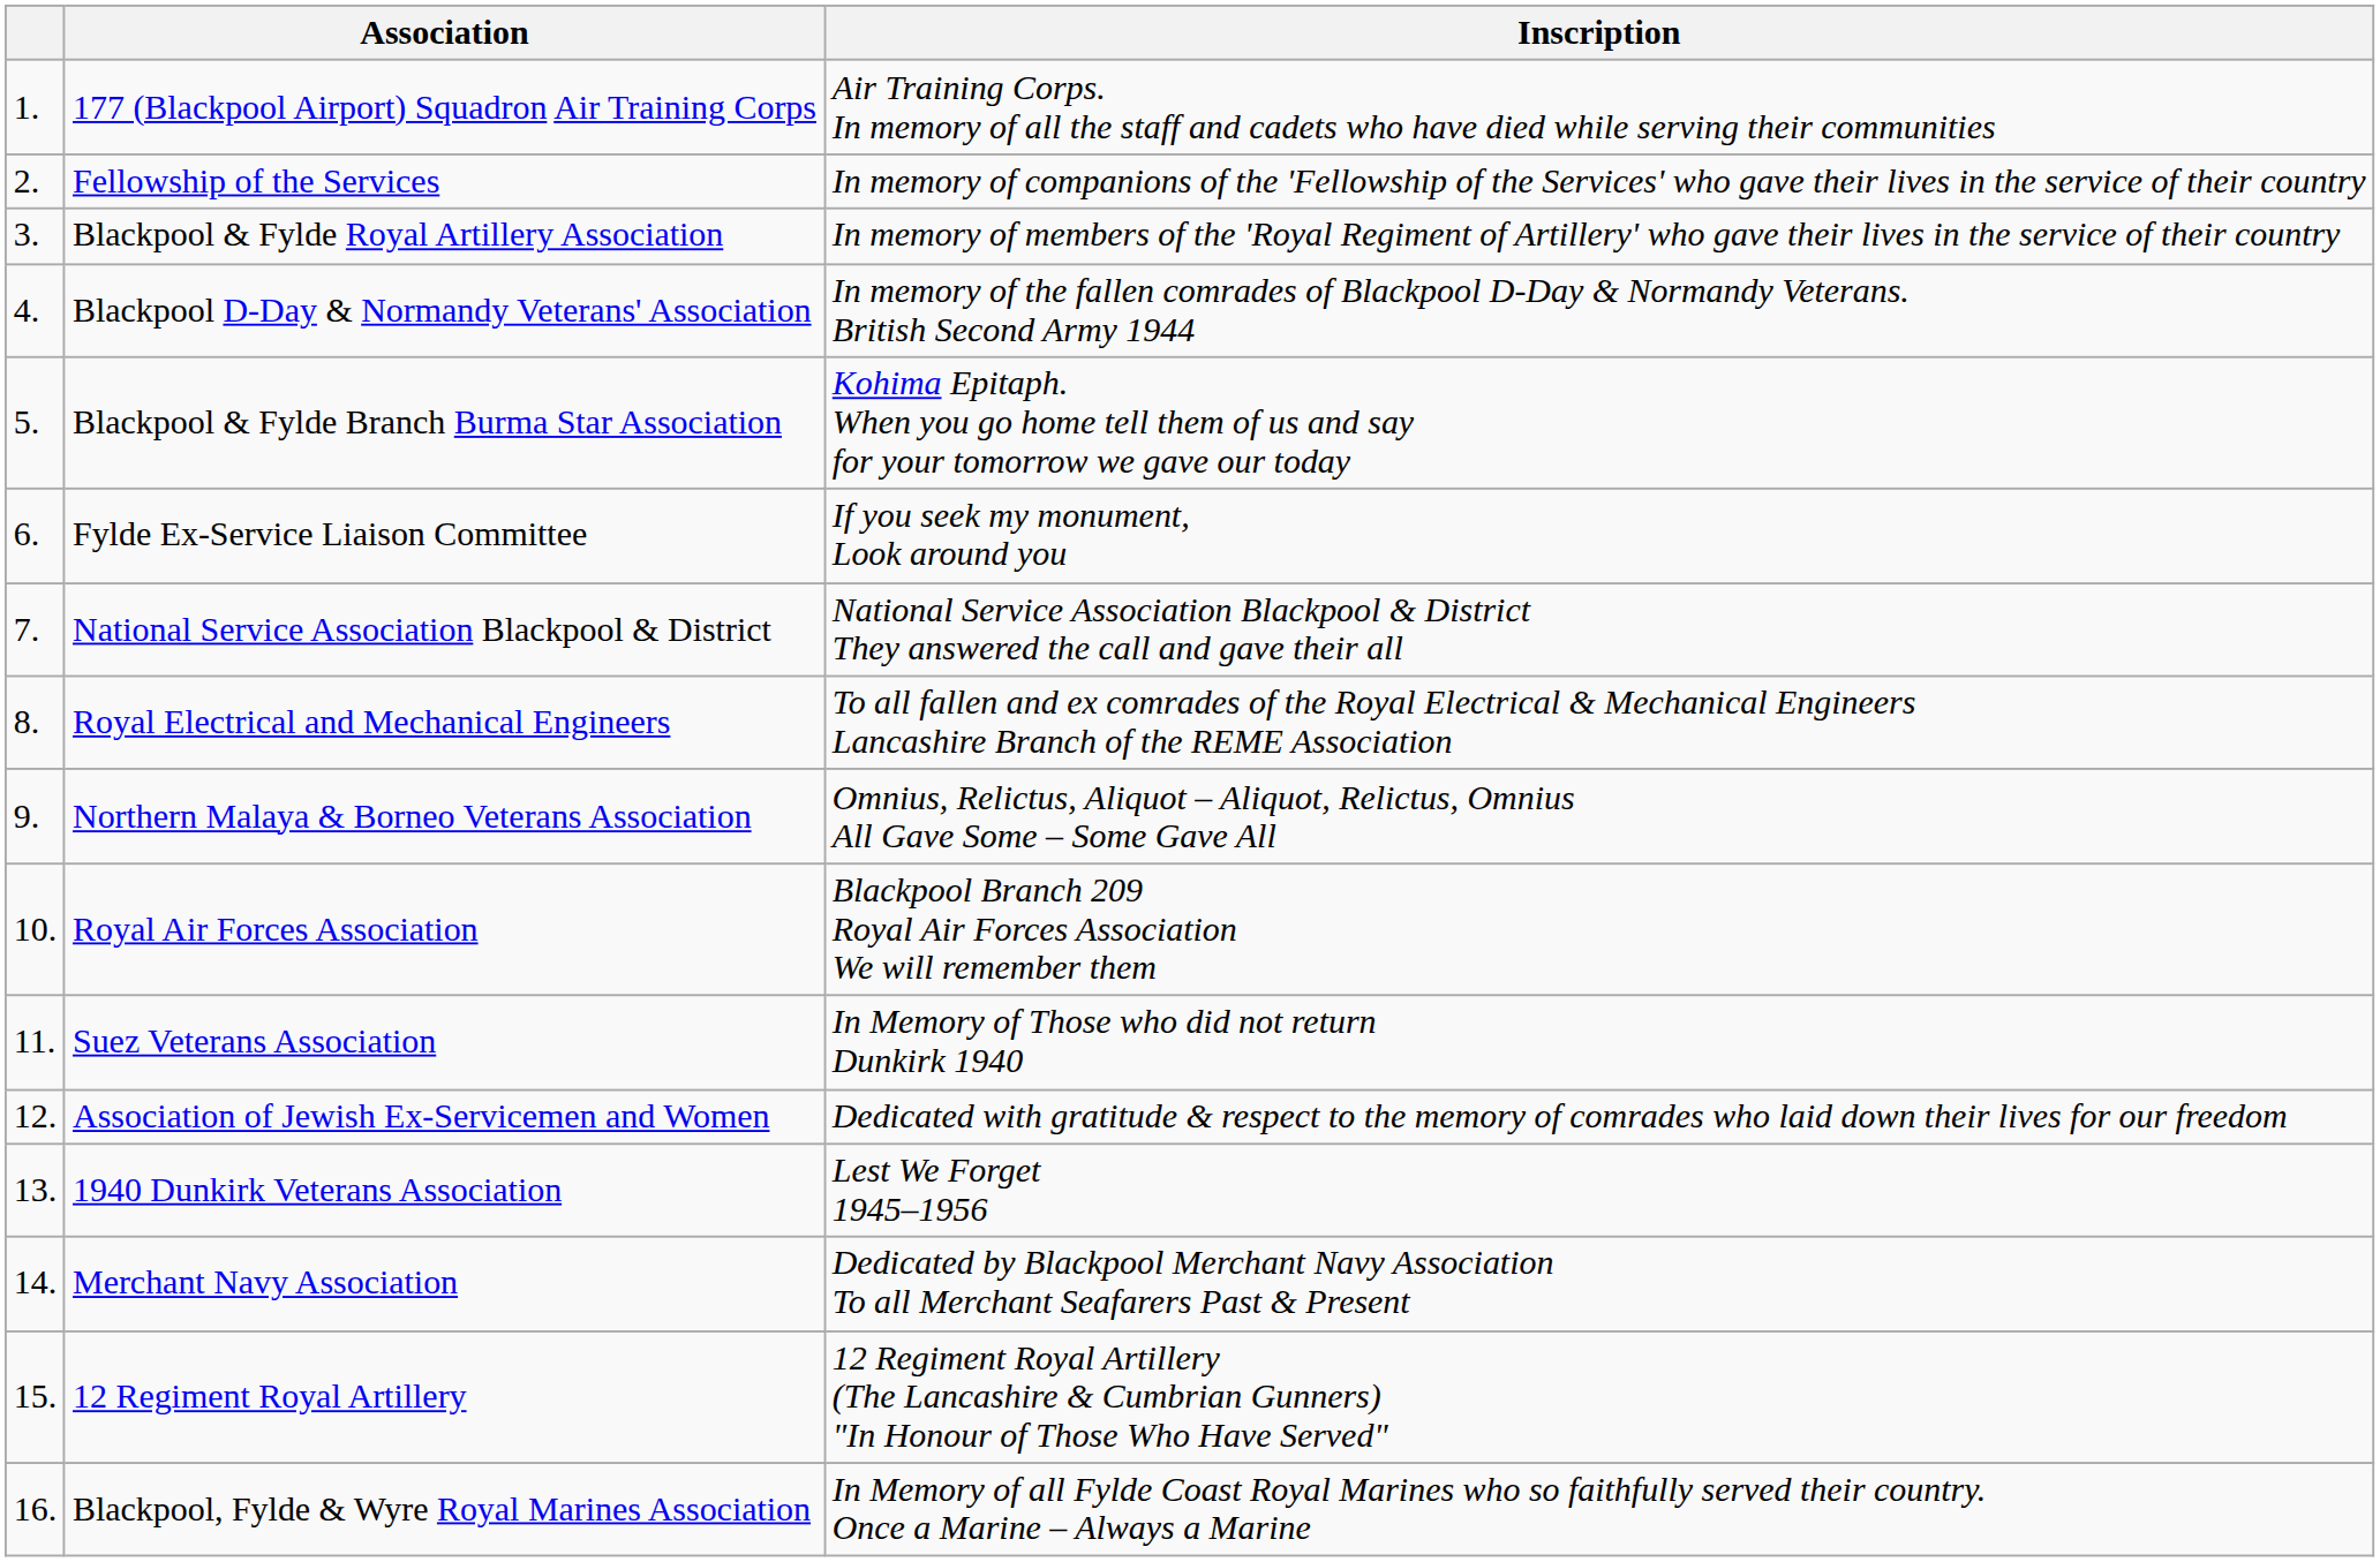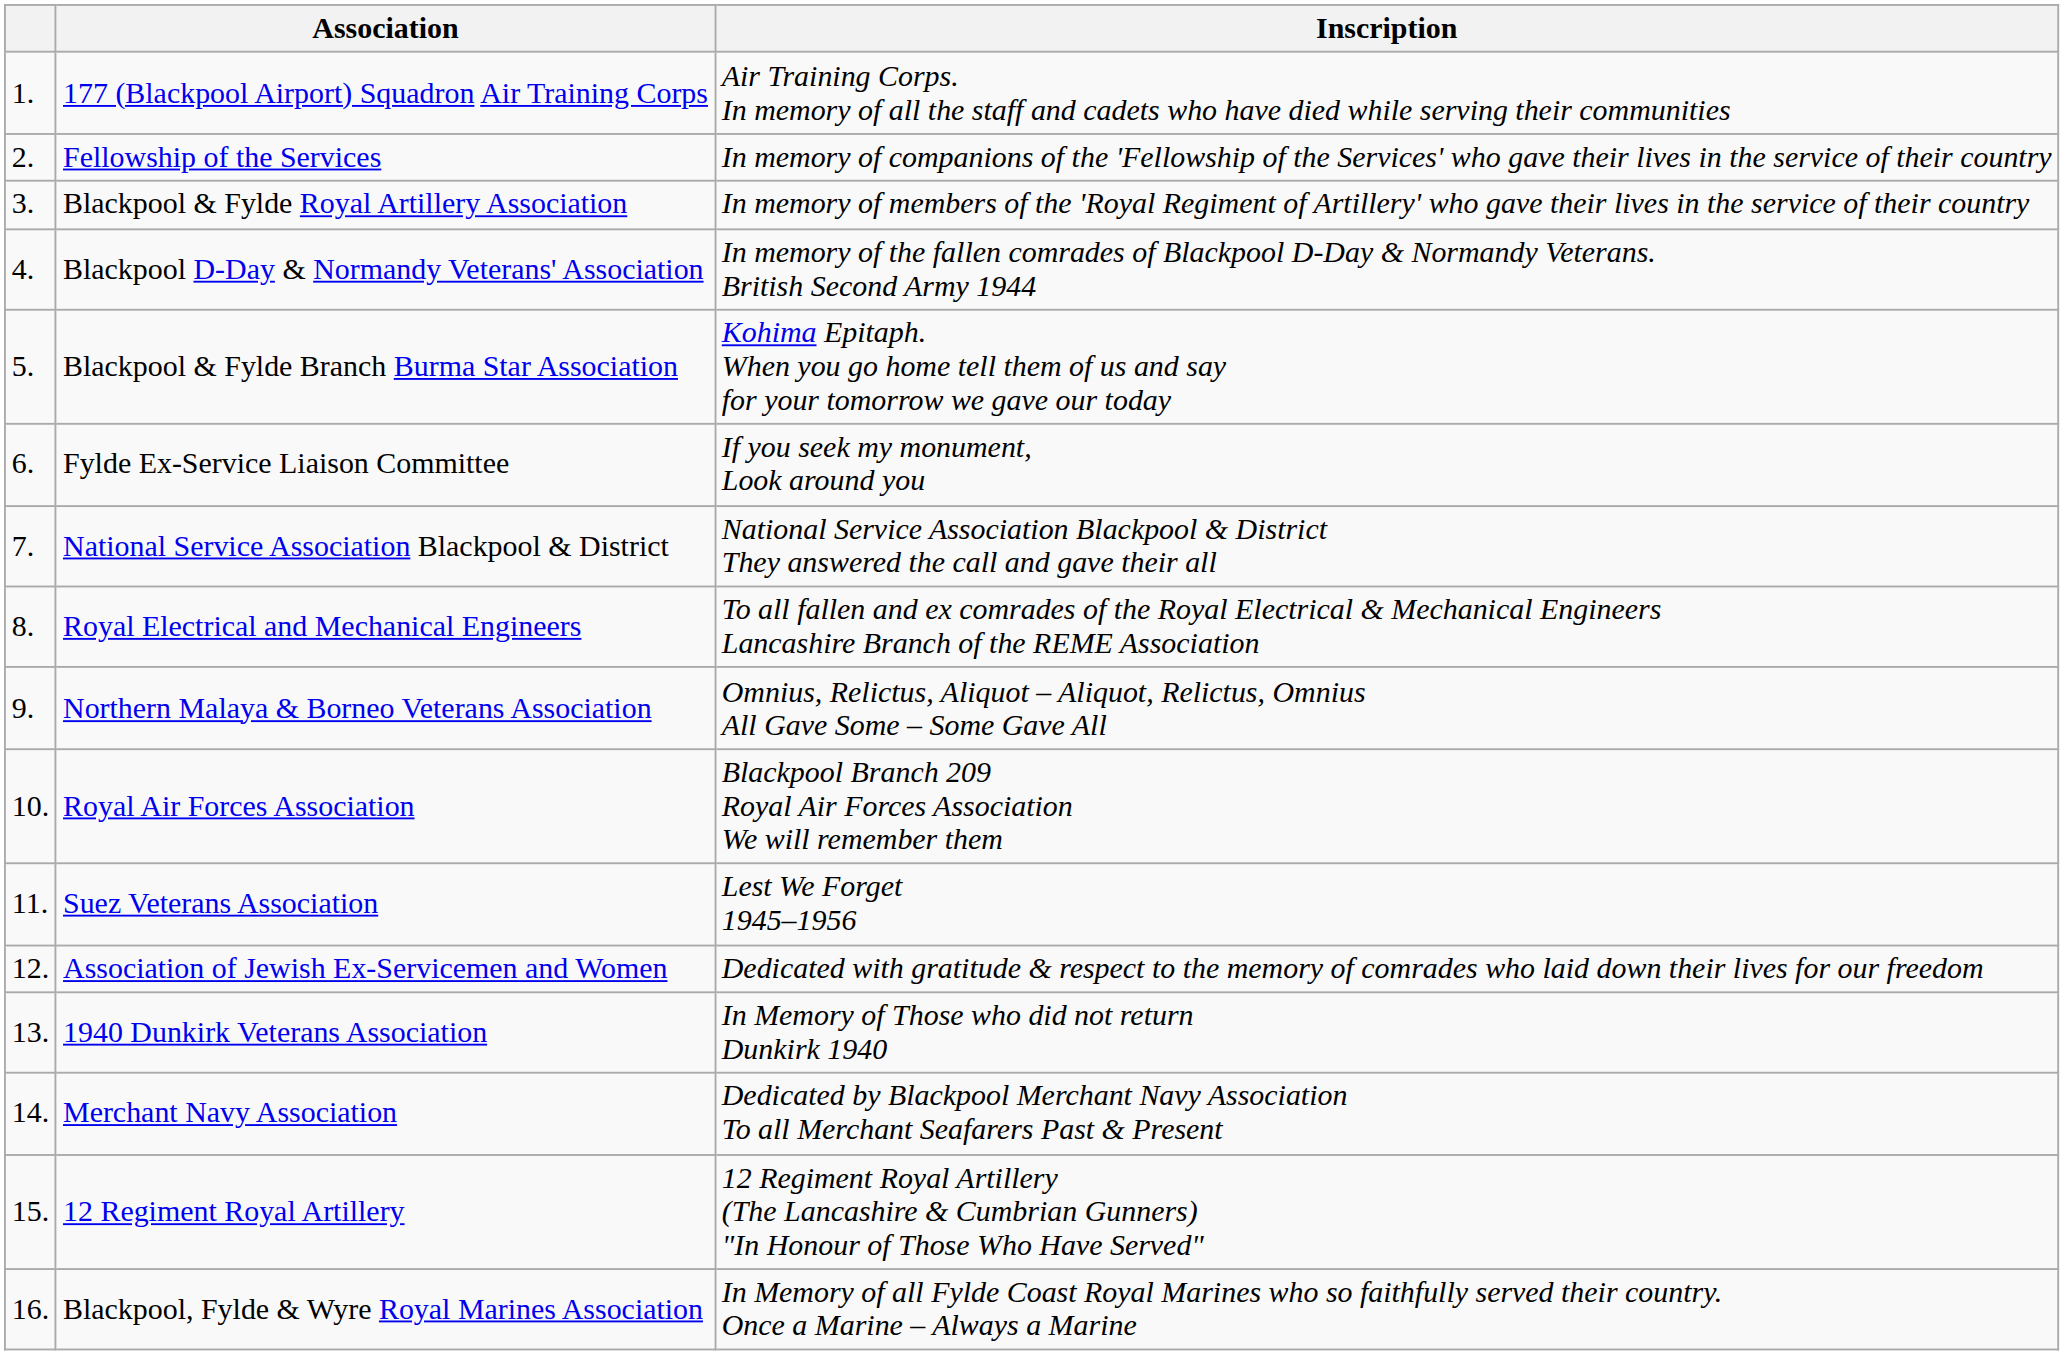Suez Veterans Association | Inscription: In Memory of Those who did not return Dunkirk 1940 -> Lest We Forget 1945–1956
1940 Dunkirk Veterans Association | Inscription: Lest We Forget 1945–1956 -> In Memory of Those who did not return Dunkirk 1940
